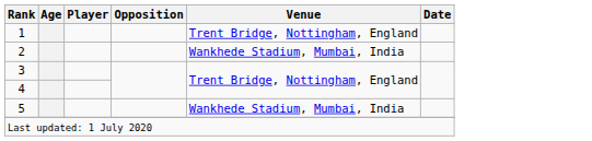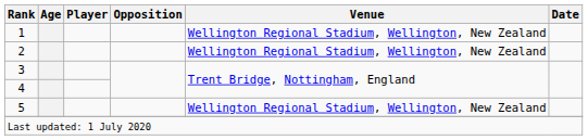1 | Venue: Trent Bridge, Nottingham, England -> Wellington Regional Stadium, Wellington, New Zealand
2 | Venue: Wankhede Stadium, Mumbai, India -> Wellington Regional Stadium, Wellington, New Zealand
5 | Venue: Wankhede Stadium, Mumbai, India -> Wellington Regional Stadium, Wellington, New Zealand
